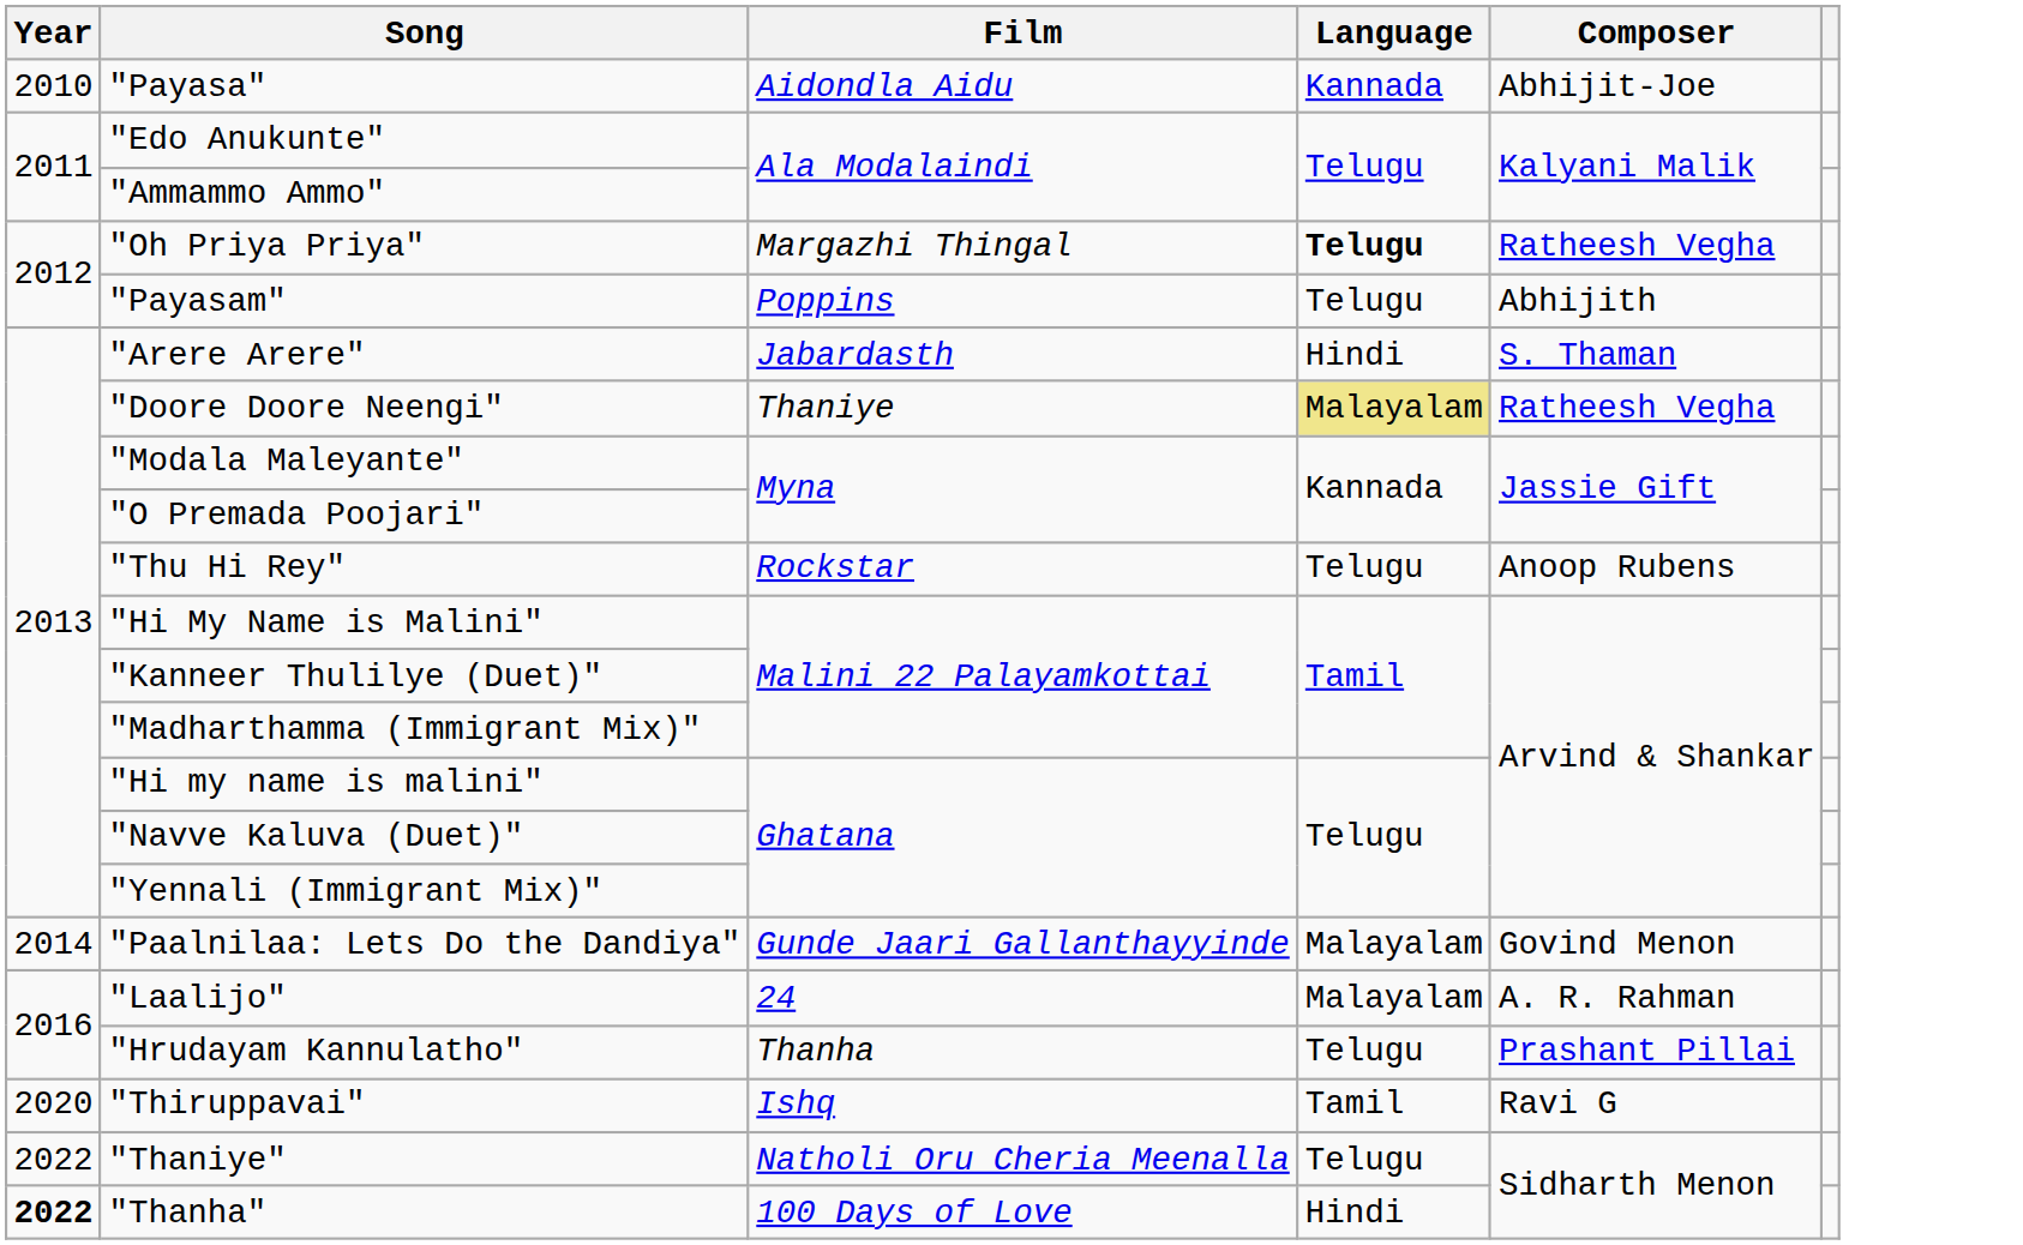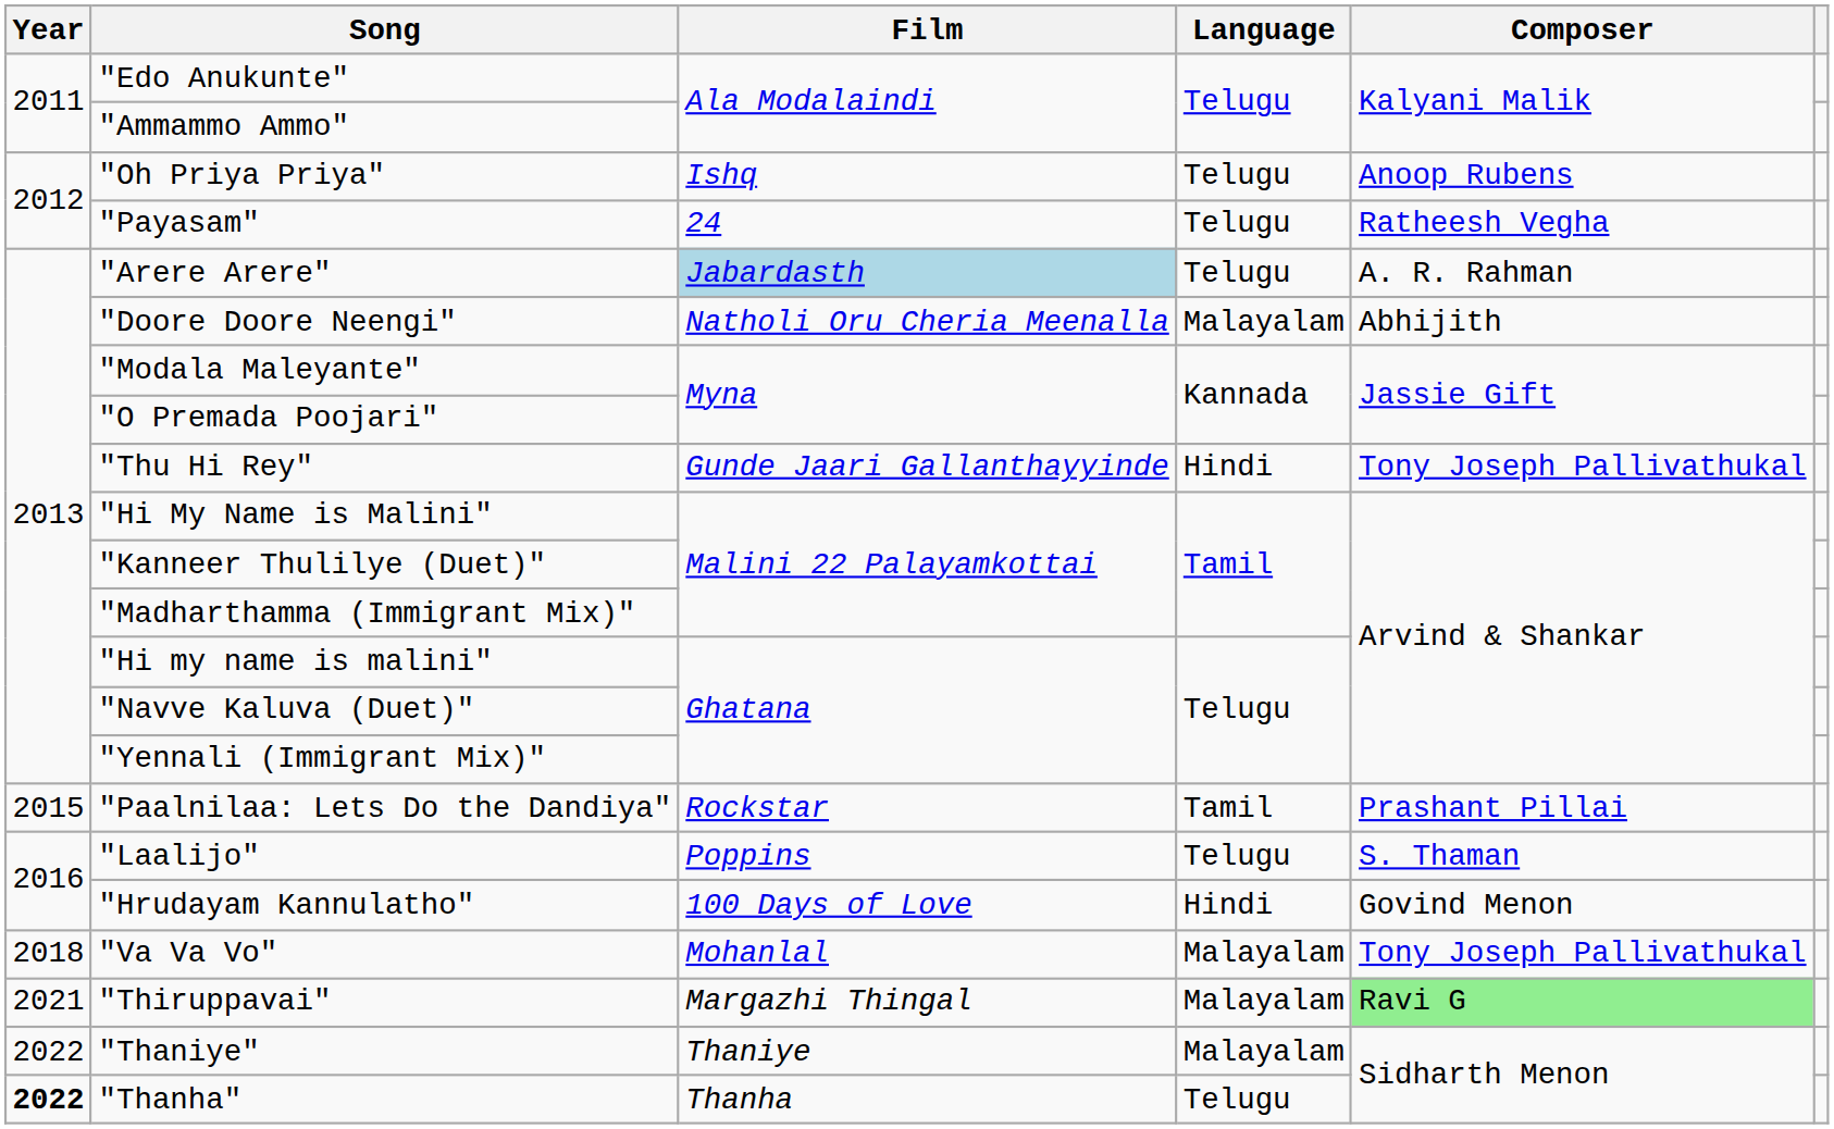- row: 2010 | "Payasa" | Aidondla Aidu | Kannada | Abhijit-Joe
"Oh Priya Priya" | Film: Margazhi Thingal -> Ishq
"Oh Priya Priya" | Language: bold -> normal
"Oh Priya Priya" | Composer: Ratheesh Vegha -> Anoop Rubens
"Payasam" | Film: Poppins -> 24
"Payasam" | Composer: Abhijith -> Ratheesh Vegha
"Arere Arere" | Film: no background -> lightblue background
"Arere Arere" | Language: Hindi -> Telugu
"Arere Arere" | Composer: S. Thaman -> A. R. Rahman
"Doore Doore Neengi" | Film: Thaniye -> Natholi Oru Cheria Meenalla
"Doore Doore Neengi" | Language: khaki background -> no background
"Doore Doore Neengi" | Composer: Ratheesh Vegha -> Abhijith
"Thu Hi Rey" | Film: Rockstar -> Gunde Jaari Gallanthayyinde
"Thu Hi Rey" | Language: Telugu -> Hindi
"Thu Hi Rey" | Composer: Anoop Rubens -> Tony Joseph Pallivathukal
"Paalnilaa: Lets Do the Dandiya" | Year: 2014 -> 2015
"Paalnilaa: Lets Do the Dandiya" | Film: Gunde Jaari Gallanthayyinde -> Rockstar
"Paalnilaa: Lets Do the Dandiya" | Language: Malayalam -> Tamil
"Paalnilaa: Lets Do the Dandiya" | Composer: Govind Menon -> Prashant Pillai
"Laalijo" | Film: 24 -> Poppins
"Laalijo" | Language: Malayalam -> Telugu
"Laalijo" | Composer: A. R. Rahman -> S. Thaman
"Hrudayam Kannulatho" | Film: Thanha -> 100 Days of Love
"Hrudayam Kannulatho" | Language: Telugu -> Hindi
"Hrudayam Kannulatho" | Composer: Prashant Pillai -> Govind Menon
+ row: 2018 | "Va Va Vo" | Mohanlal | Malayalam | Tony Joseph Pallivathukal
"Thiruppavai" | Year: 2020 -> 2021
"Thiruppavai" | Film: Ishq -> Margazhi Thingal
"Thiruppavai" | Language: Tamil -> Malayalam
"Thiruppavai" | Composer: no background -> lightgreen background
"Thaniye" | Film: Natholi Oru Cheria Meenalla -> Thaniye
"Thaniye" | Language: Telugu -> Malayalam
"Thanha" | Film: 100 Days of Love -> Thanha
"Thanha" | Language: Hindi -> Telugu
